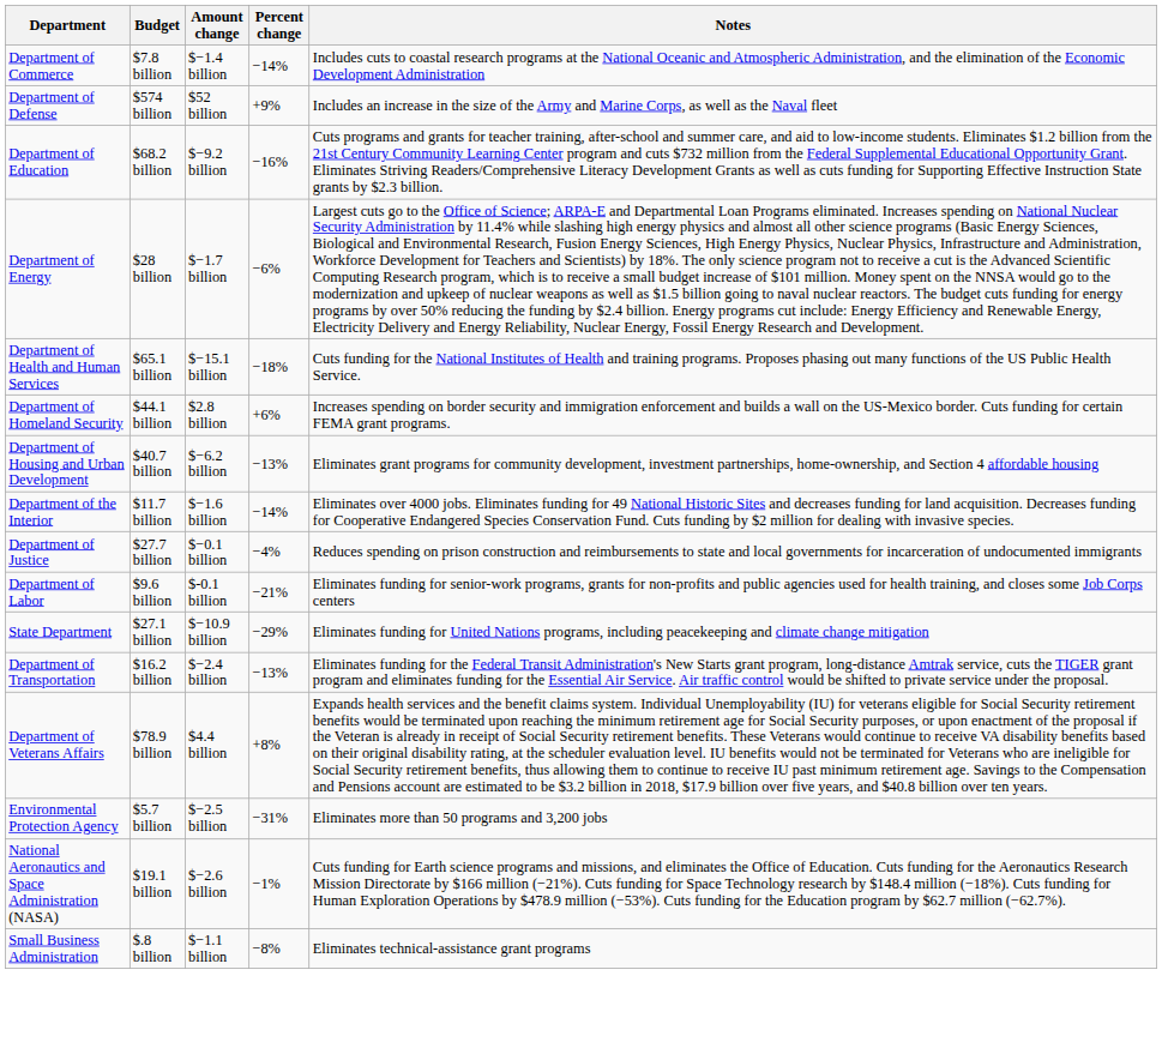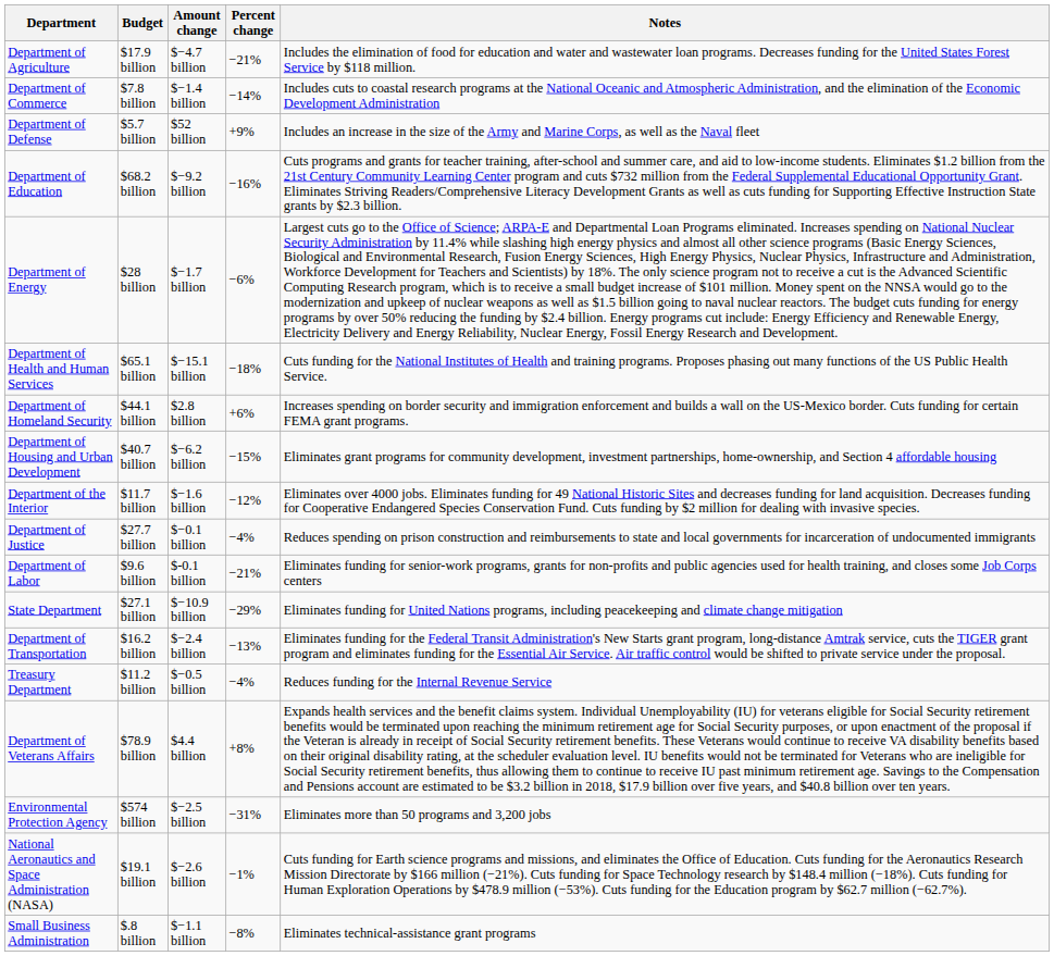+ row: Department of Agriculture | $17.9 billion | $−4.7 billion | −21% | Includes the elimination of food for education and water and wastewater loan programs. Decreases funding for the United States Forest Service by $118 million.
Department of Defense | Budget: $574 billion -> $5.7 billion
Department of Housing and Urban Development | Percent change: −13% -> −15%
Department of the Interior | Percent change: −14% -> −12%
+ row: Treasury Department | $11.2 billion | $−0.5 billion | −4% | Reduces funding for the Internal Revenue Service
Environmental Protection Agency | Budget: $5.7 billion -> $574 billion
